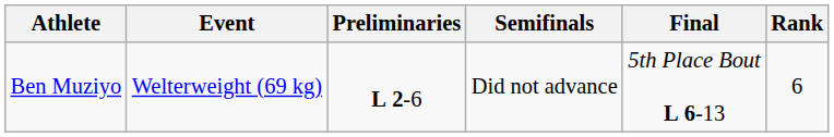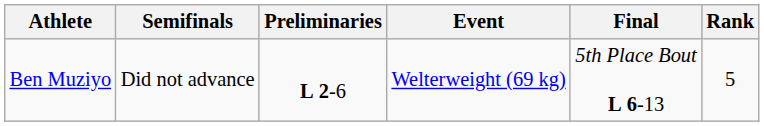columns swapped: Event <-> Semifinals
Ben Muziyo | Rank: 6 -> 5
